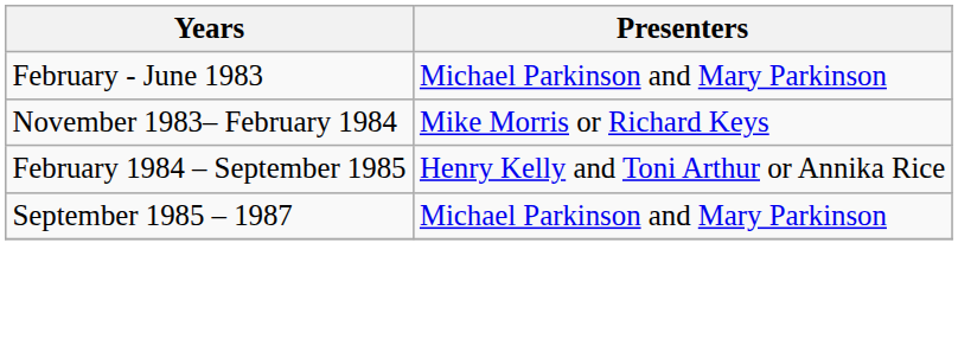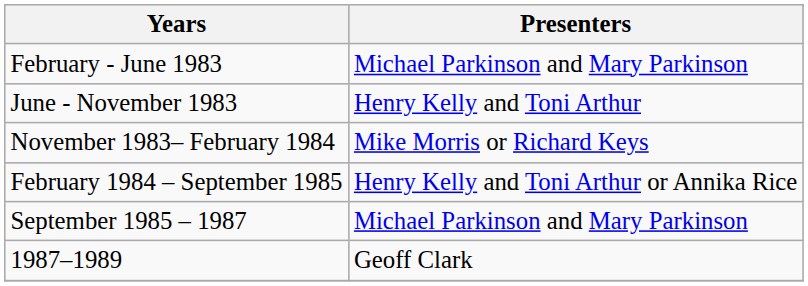+ row: June - November 1983 | Henry Kelly and Toni Arthur
+ row: 1987–1989 | Geoff Clark
